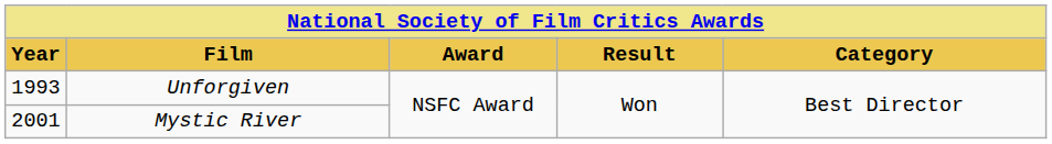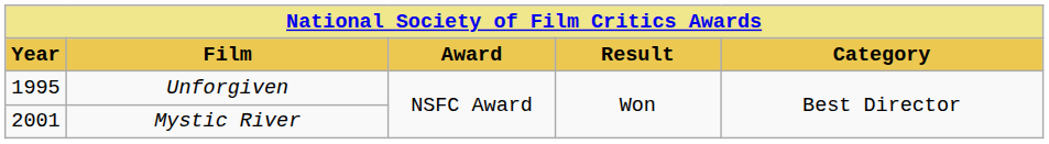Unforgiven | Year: 1993 -> 1995
